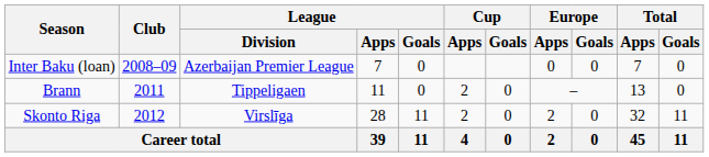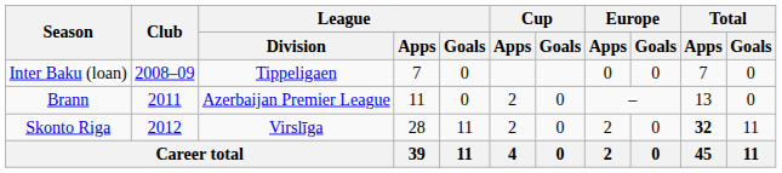Inter Baku (loan) | League / Division: Azerbaijan Premier League -> Tippeligaen
Brann | League / Division: Tippeligaen -> Azerbaijan Premier League
Skonto Riga | Total / Apps: normal -> bold
